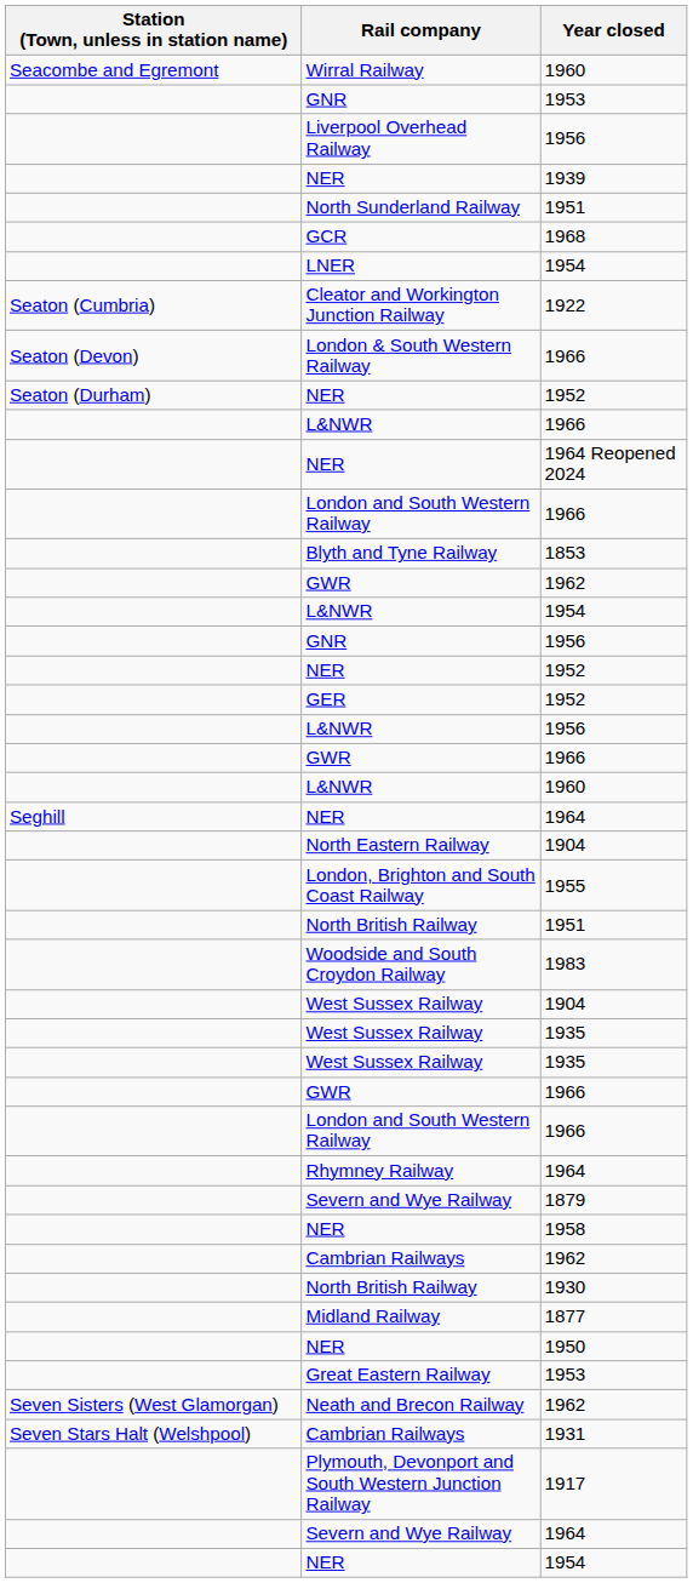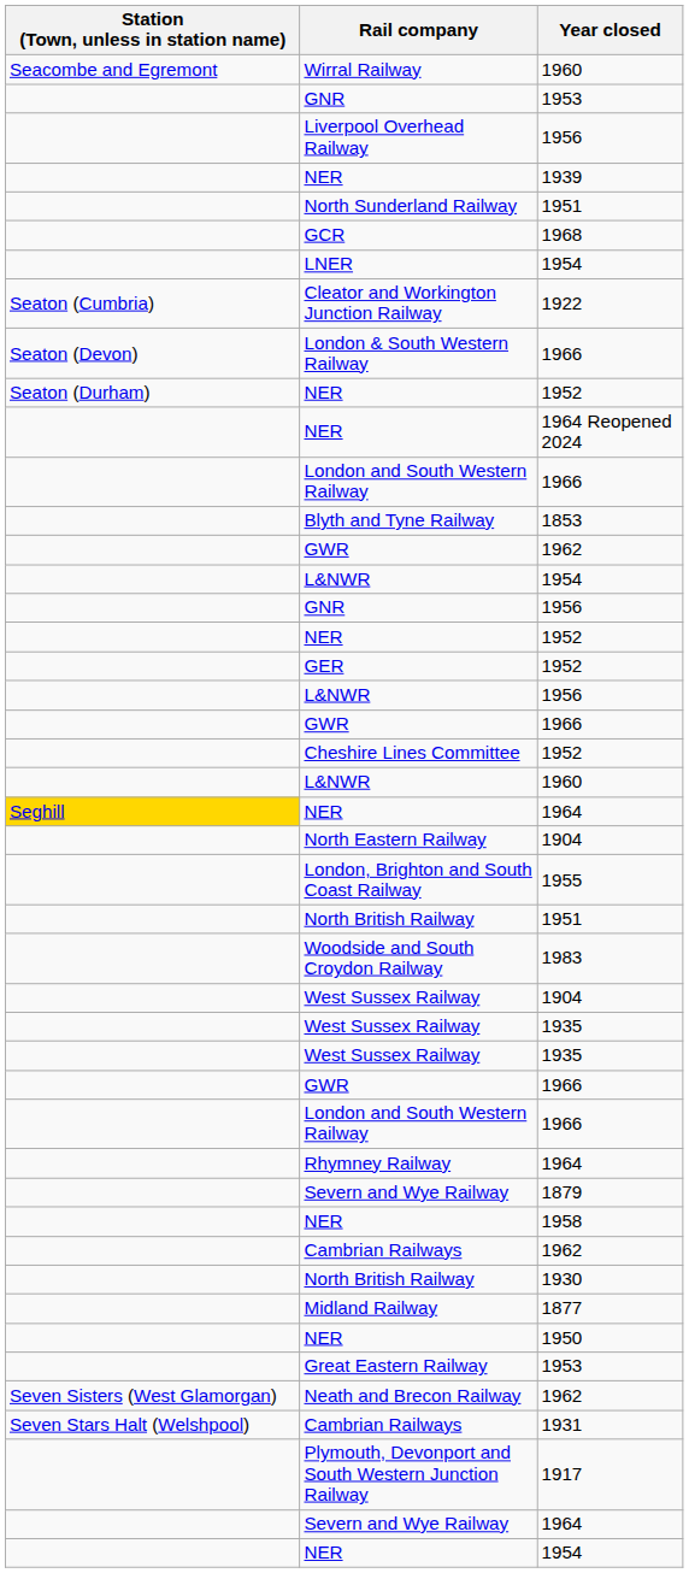- row: L&NWR | 1966
+ row: Cheshire Lines Committee | 1952
NER / 1964 | Station (Town, unless in station name): no background -> gold background
